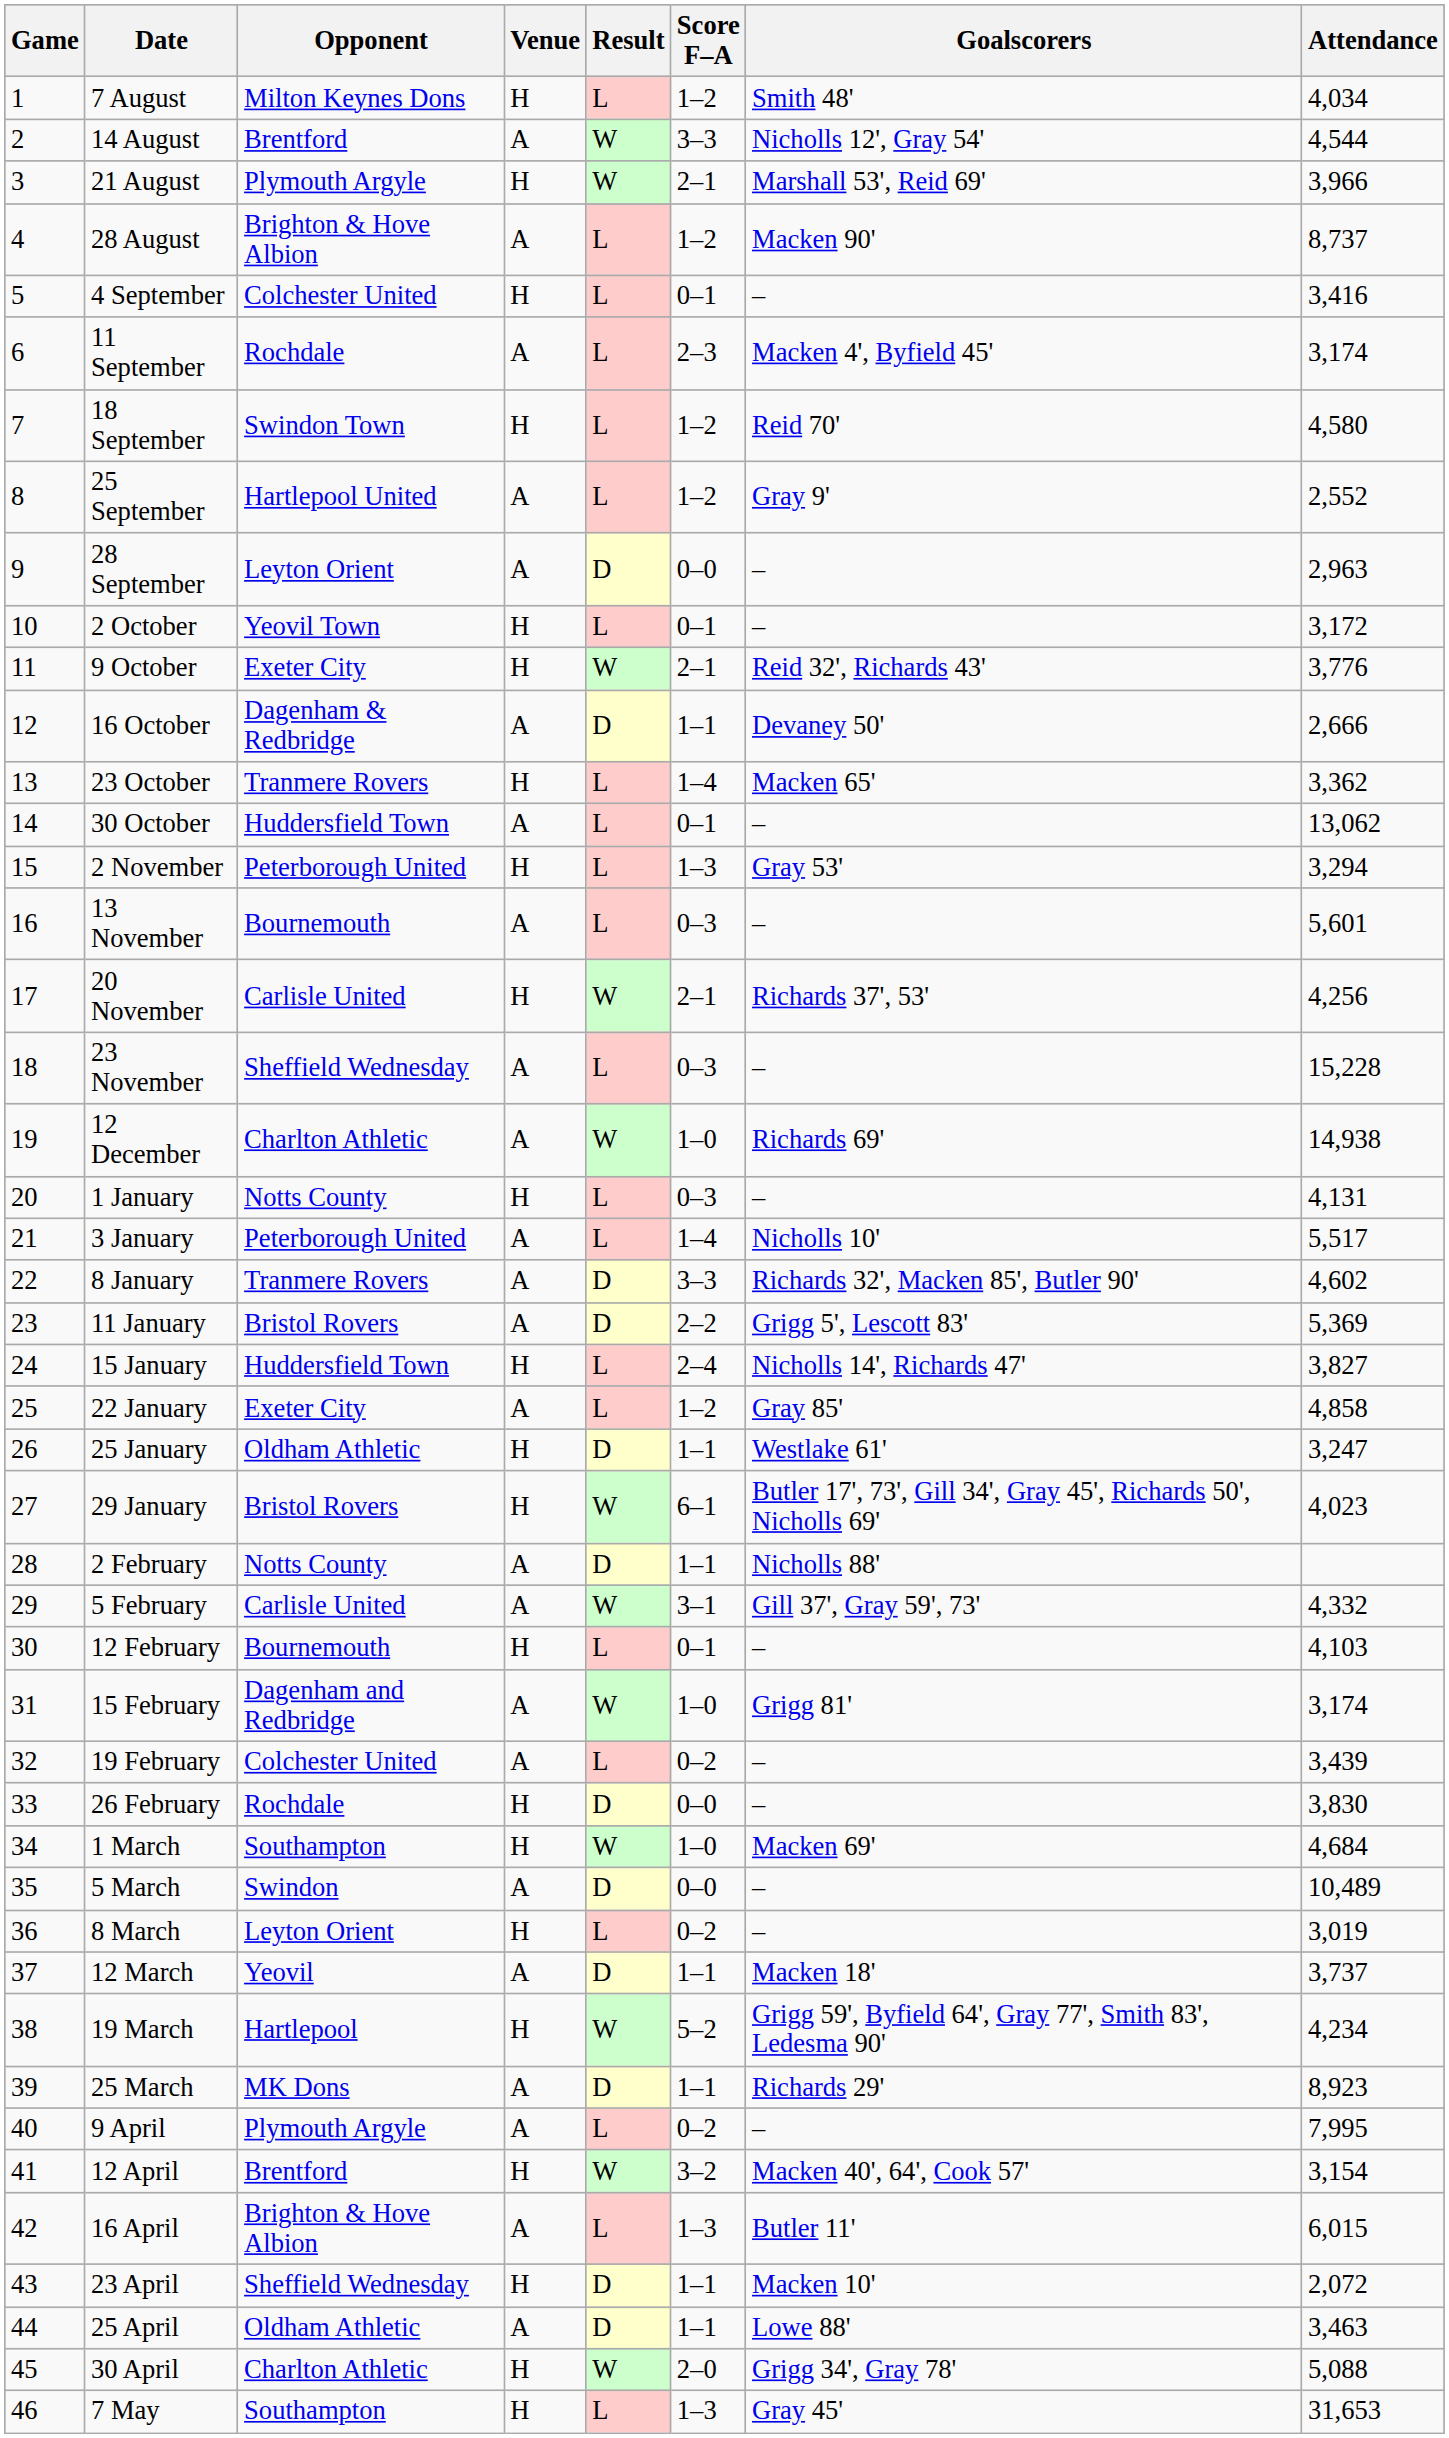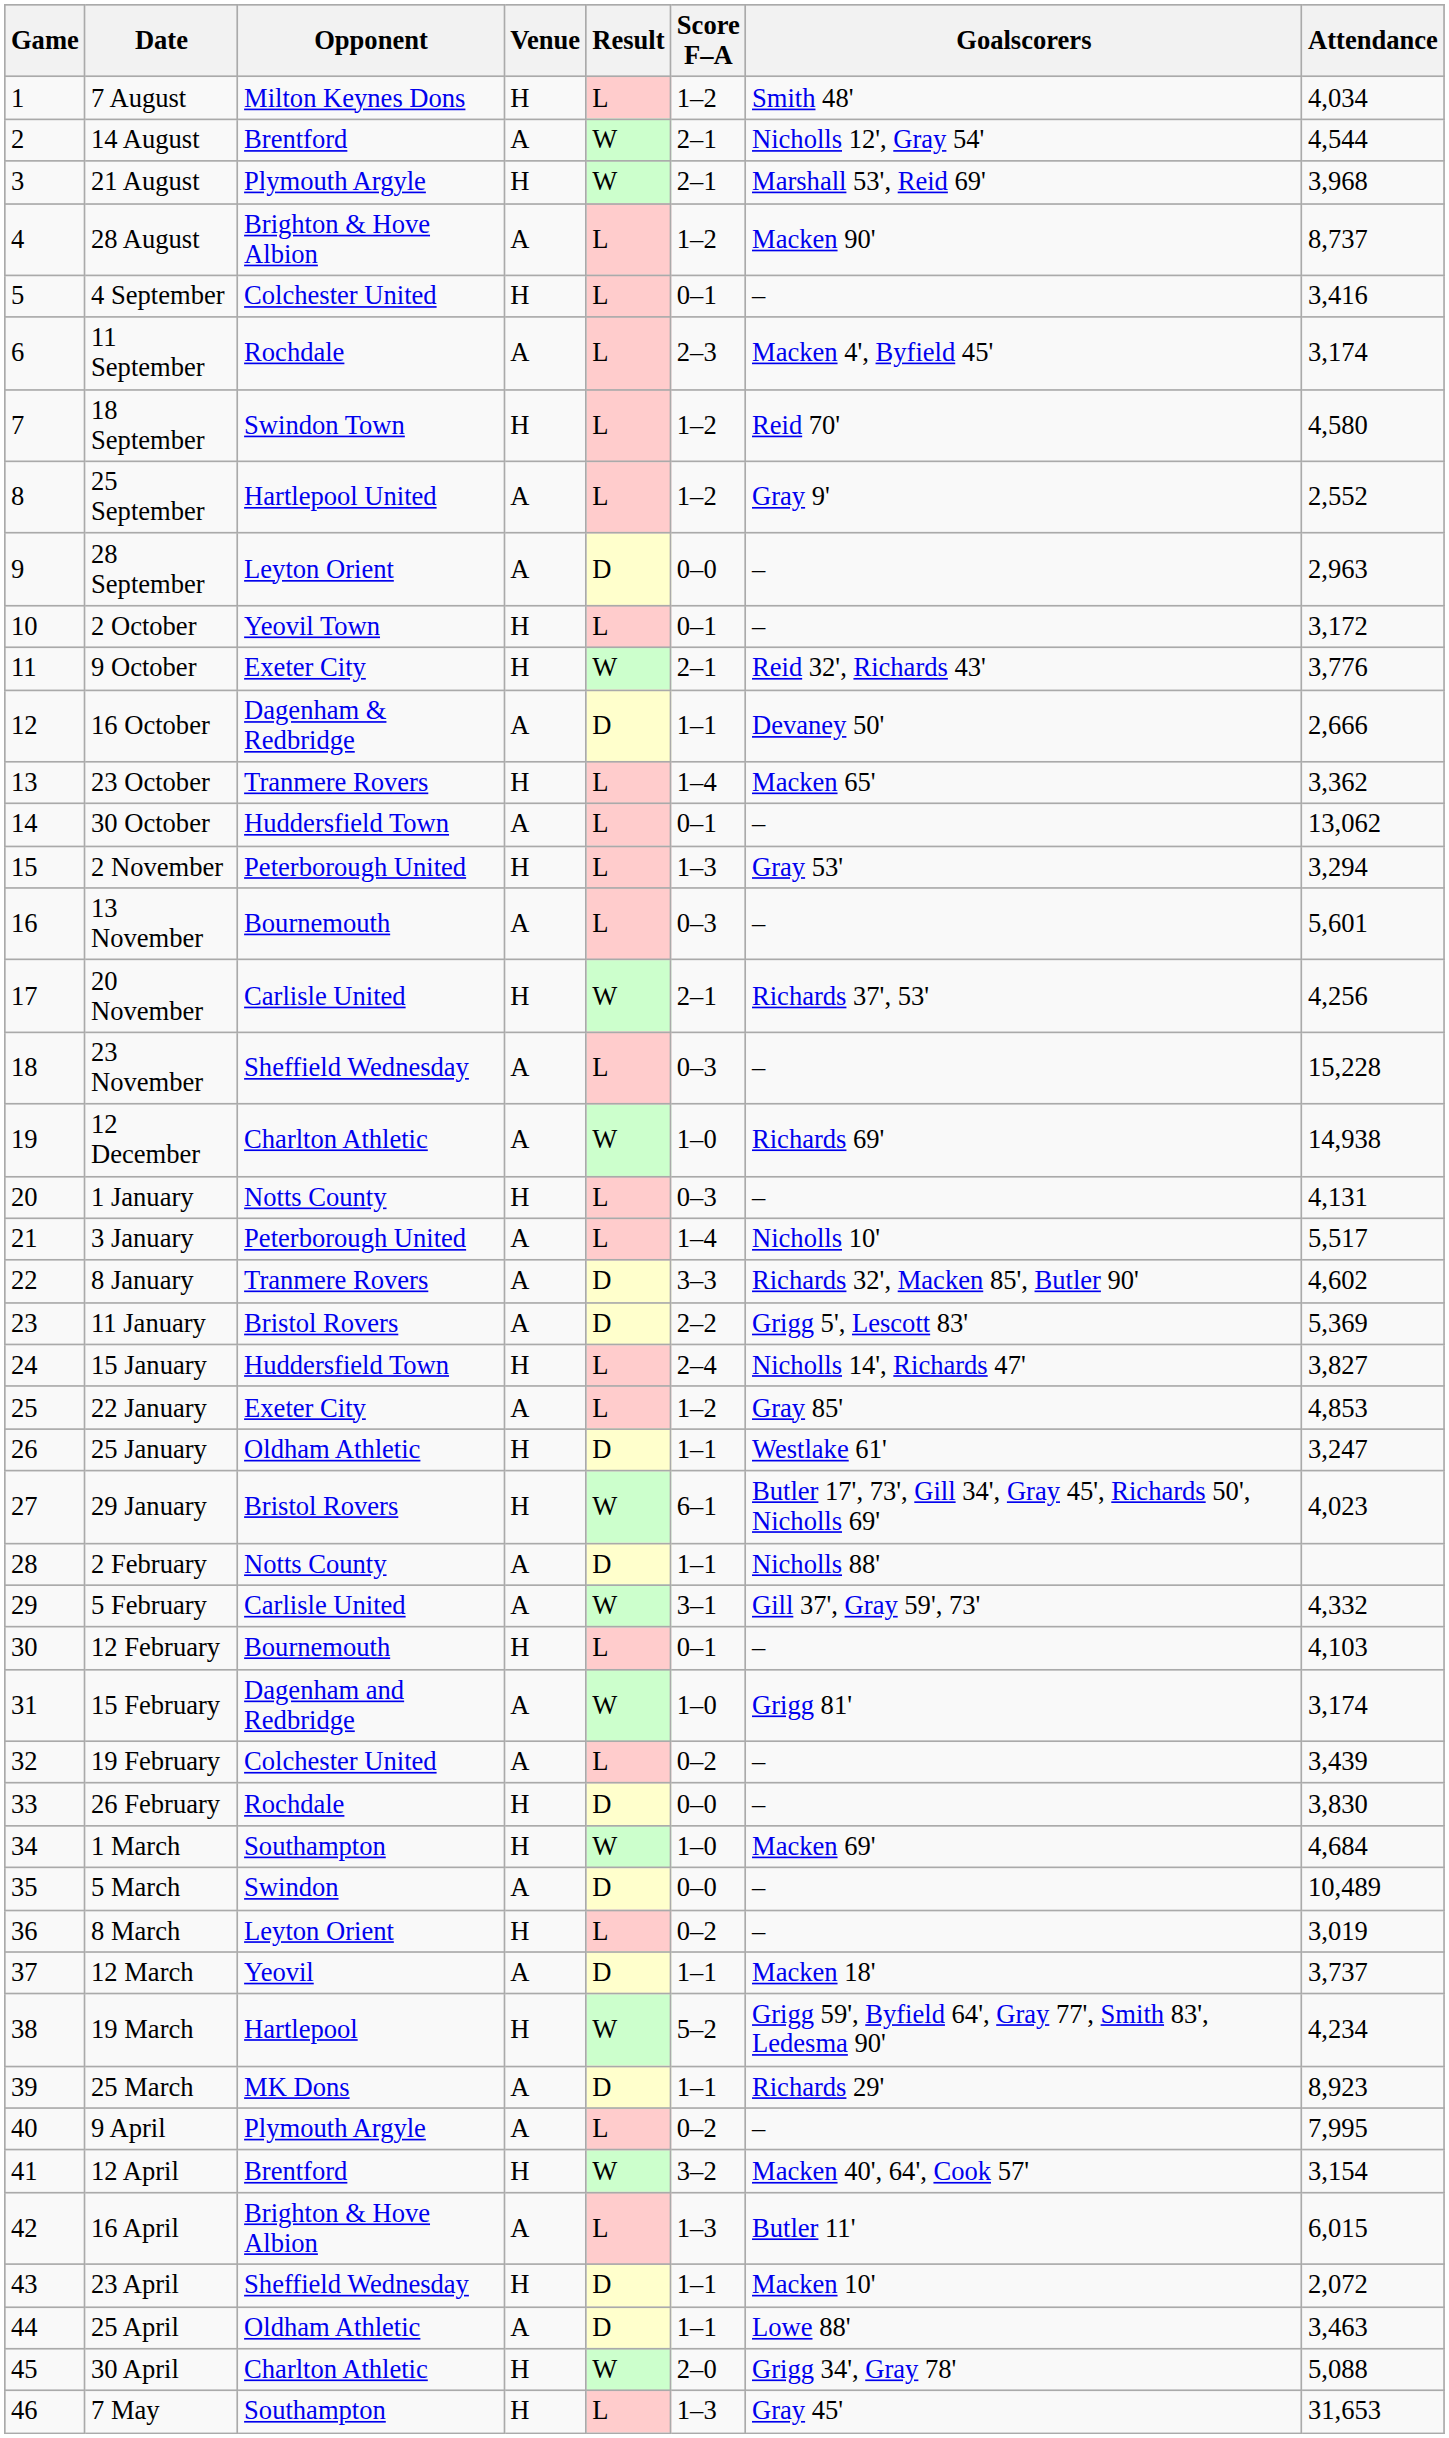14 August | Score F–A: 3–3 -> 2–1
21 August | Attendance: 3,966 -> 3,968
22 January | Attendance: 4,858 -> 4,853
